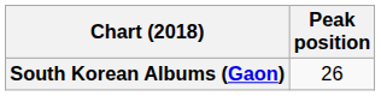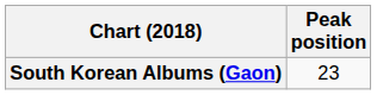South Korean Albums (Gaon) | Peak position: 26 -> 23
